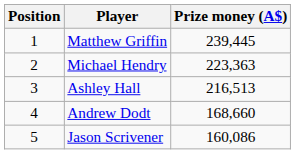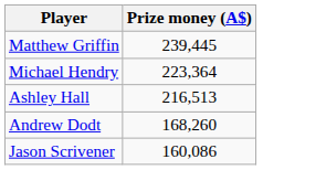- column: Position | 1 | 2 | 3 | 4 | 5
Michael Hendry | Prize money (A$): 223,363 -> 223,364
Andrew Dodt | Prize money (A$): 168,660 -> 168,260
